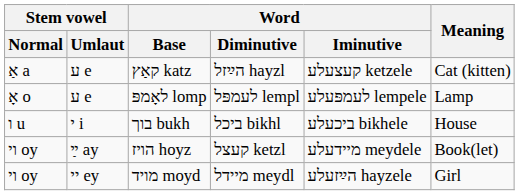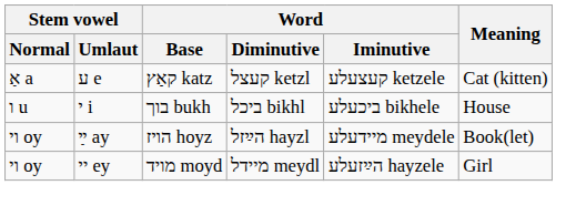קאַץ katz | Word / Diminutive: הײַזל hayzl -> קעצל ketzl
- row: אָ o | ע e | לאָמפּ lomp | לעמפּל lempl | לעמפּעלע lempele | Lamp
הויז hoyz | Word / Diminutive: קעצל ketzl -> הײַזל hayzl
